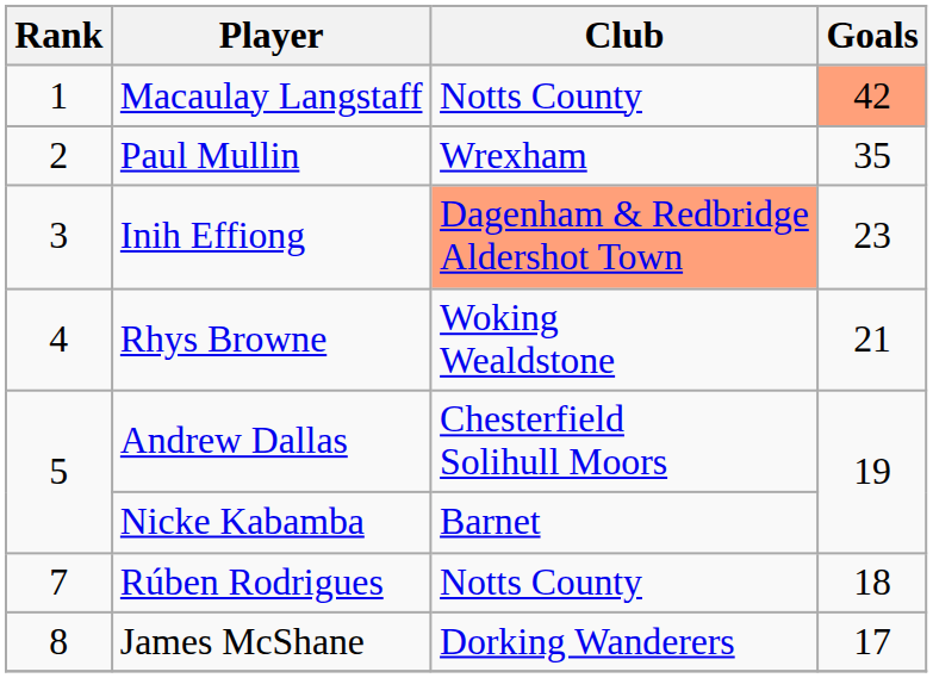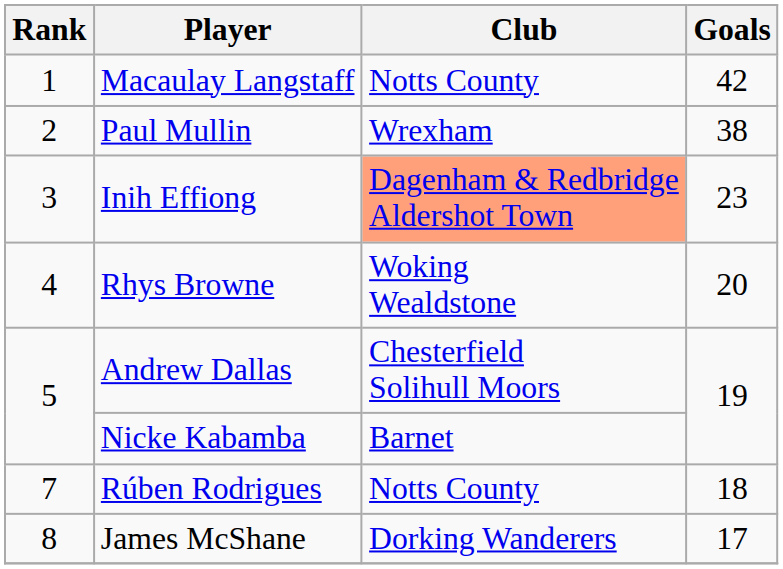Macaulay Langstaff | Goals: lightsalmon background -> no background
Paul Mullin | Goals: 35 -> 38
Rhys Browne | Goals: 21 -> 20
